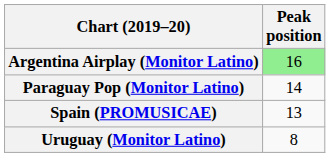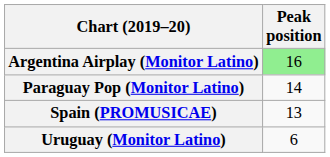Uruguay (Monitor Latino) | Peak position: 8 -> 6
